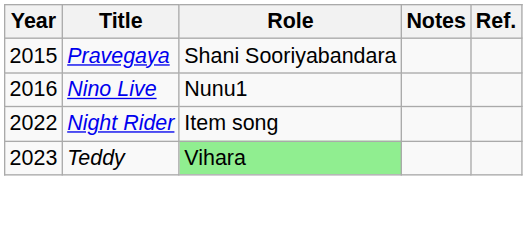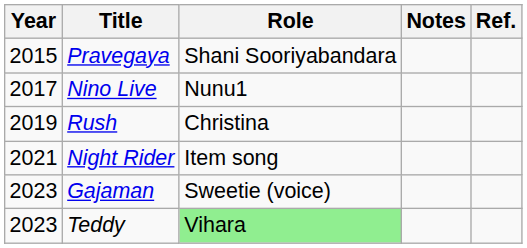Nino Live | Year: 2016 -> 2017
+ row: 2019 | Rush | Christina
Night Rider | Year: 2022 -> 2021
+ row: 2023 | Gajaman | Sweetie (voice)
